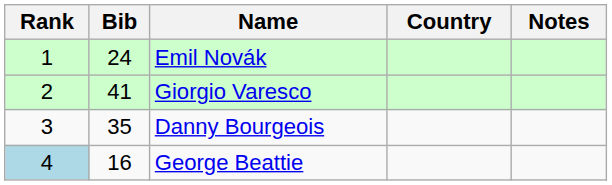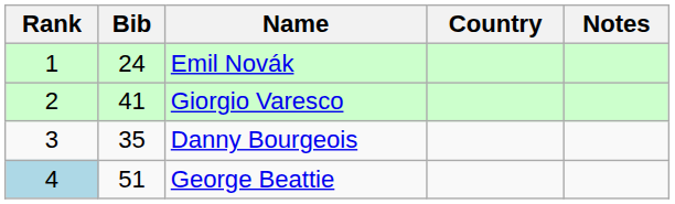George Beattie | Bib: 16 -> 51
